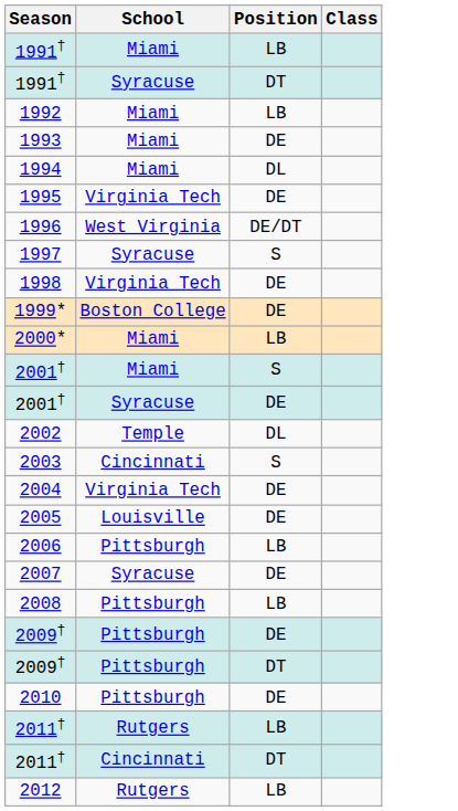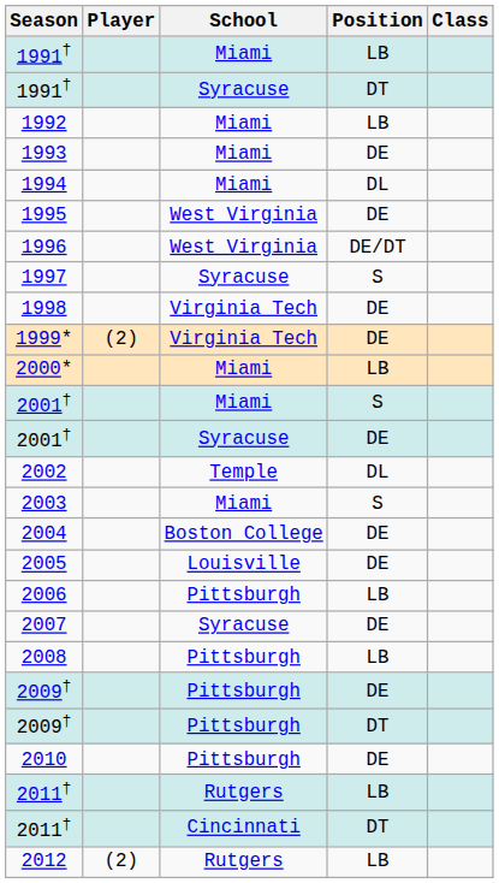+ column: Player | (2) | (2)
1995 | School: Virginia Tech -> West Virginia
1999* | School: Boston College -> Virginia Tech
2003 | School: Cincinnati -> Miami
2004 | School: Virginia Tech -> Boston College
